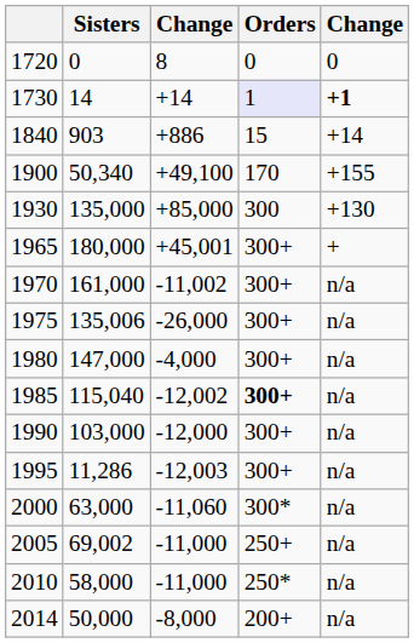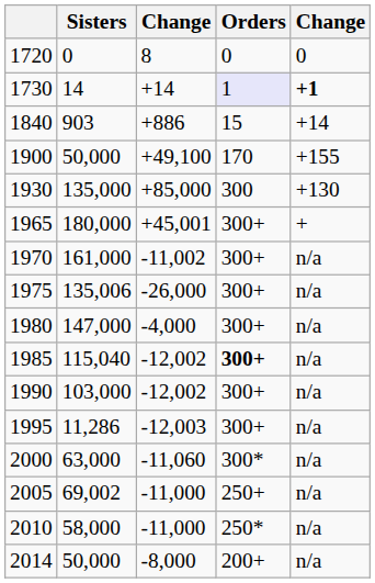1900 | Sisters: 50,340 -> 50,000
1990 | column 3: -12,000 -> -12,002
